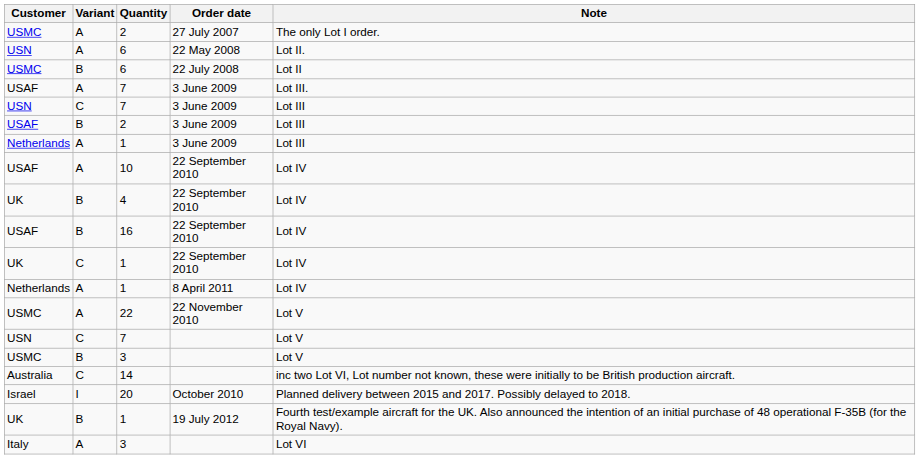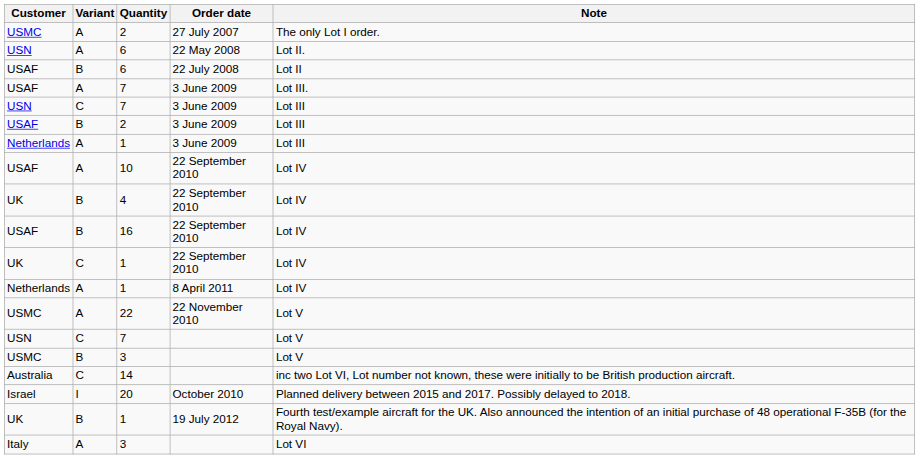6 / 22 July 2008 | Customer: USMC -> USAF
